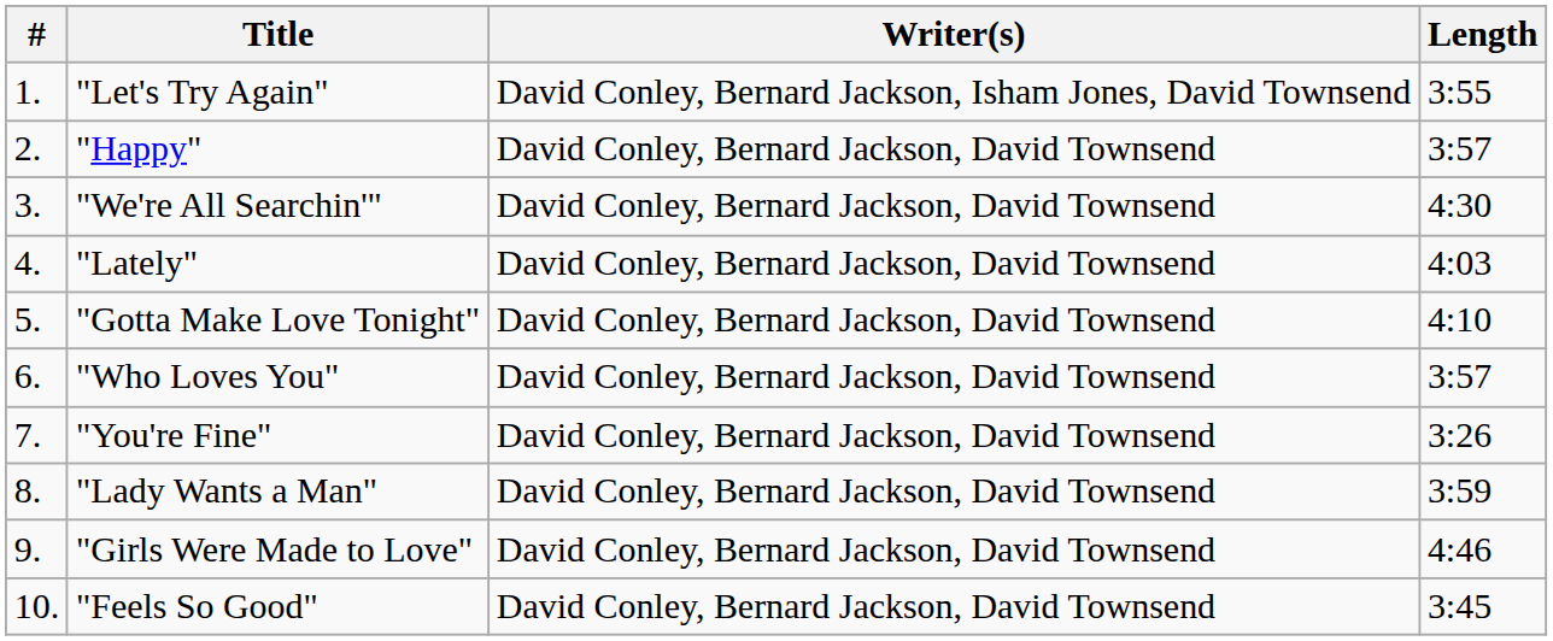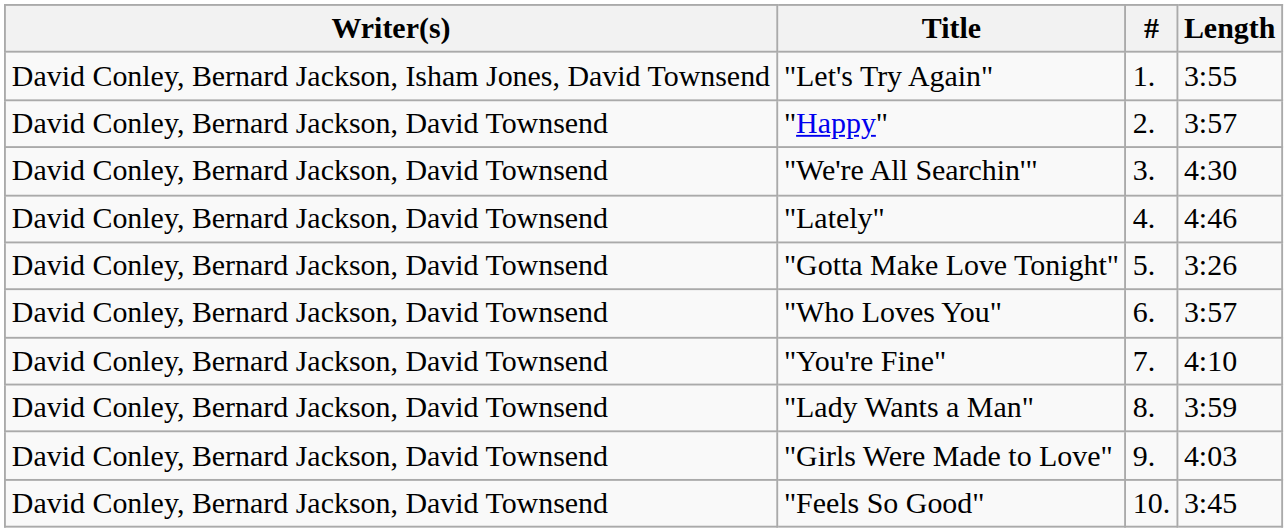columns swapped: # <-> Writer(s)
"Lately" | Length: 4:03 -> 4:46
"Gotta Make Love Tonight" | Length: 4:10 -> 3:26
"You're Fine" | Length: 3:26 -> 4:10
"Girls Were Made to Love" | Length: 4:46 -> 4:03
